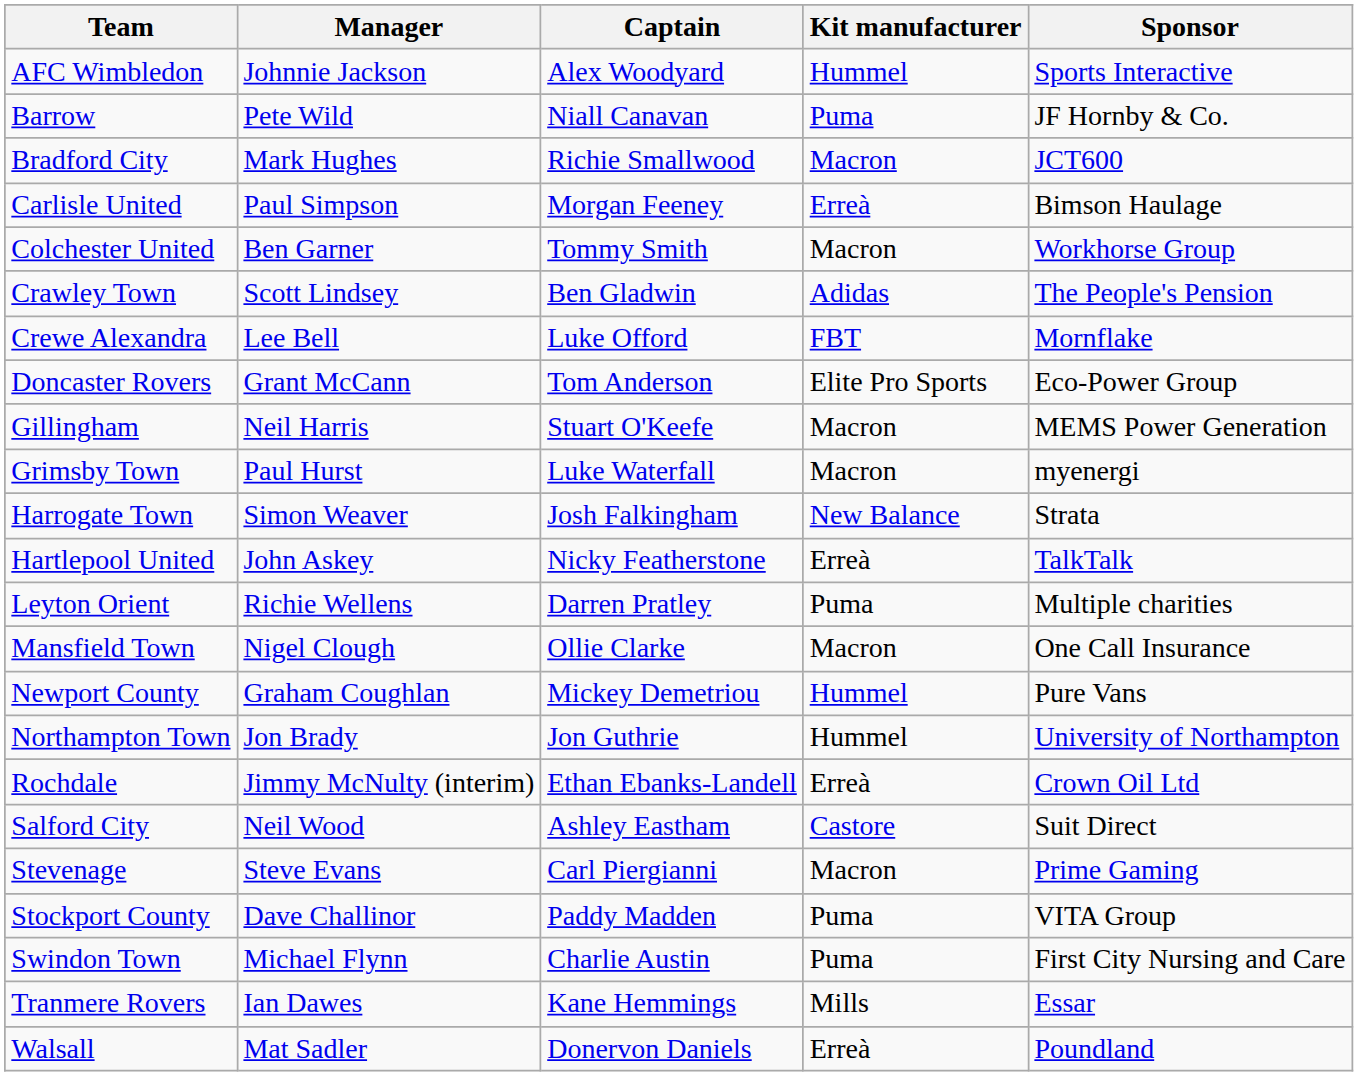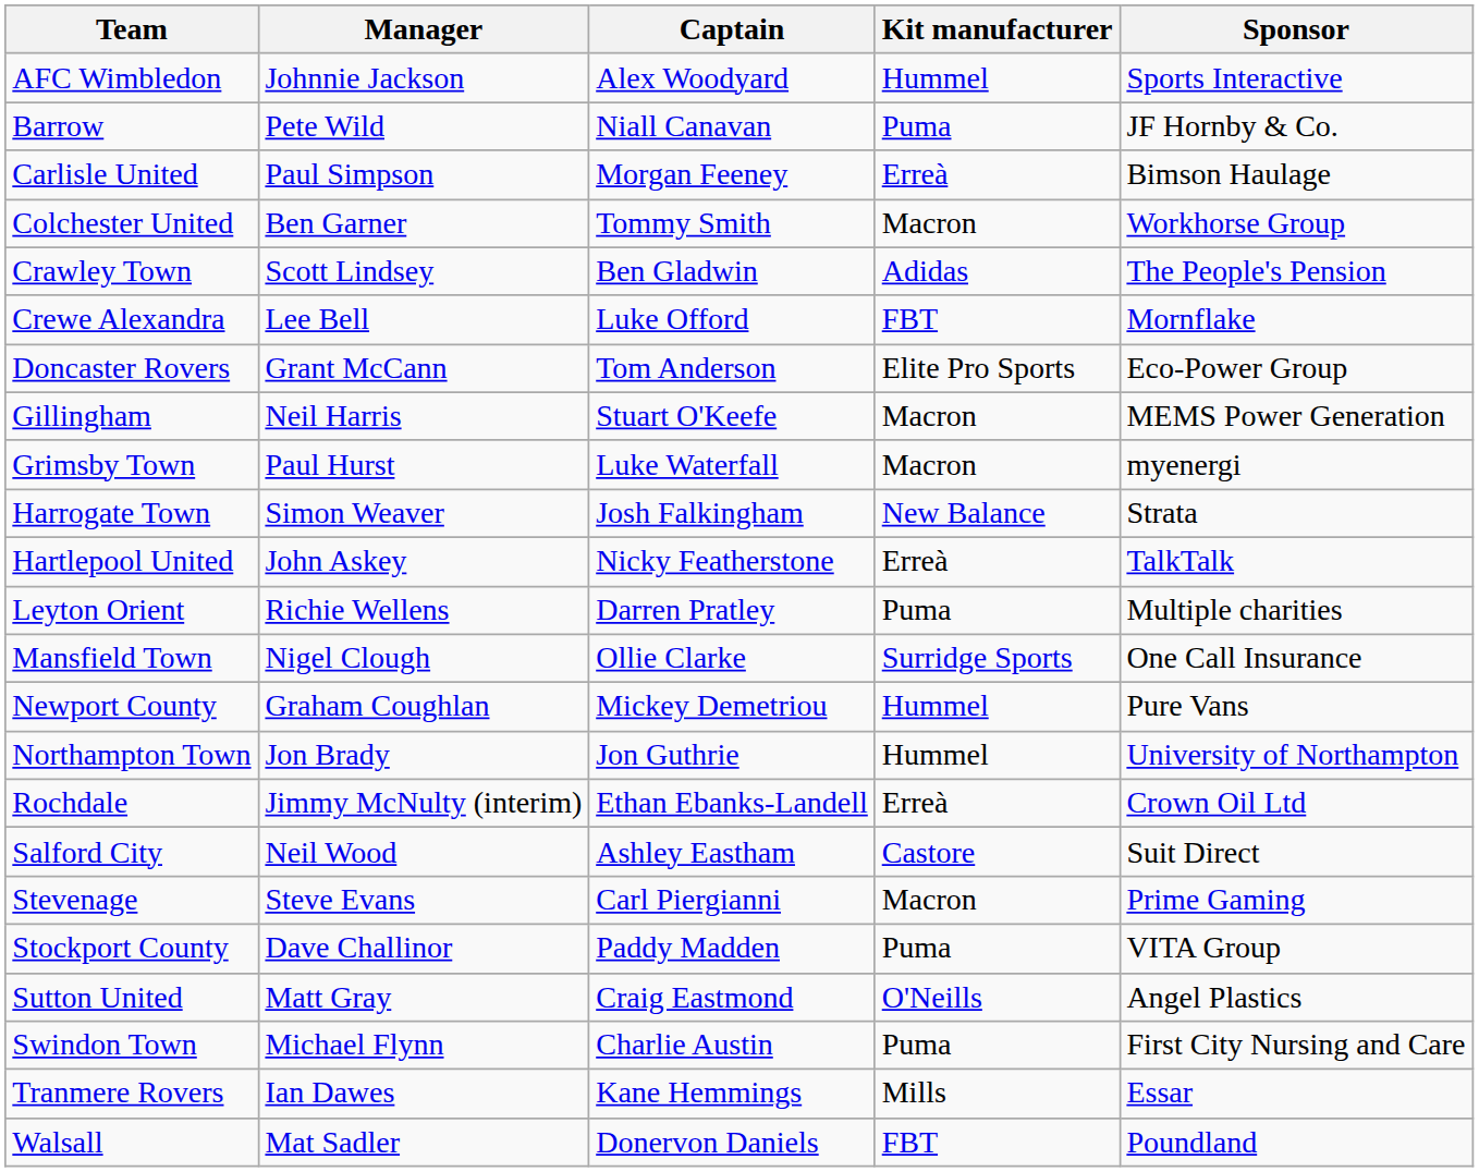- row: Bradford City | Mark Hughes | Richie Smallwood | Macron | JCT600
Mansfield Town | Kit manufacturer: Macron -> Surridge Sports
+ row: Sutton United | Matt Gray | Craig Eastmond | O'Neills | Angel Plastics
Walsall | Kit manufacturer: Erreà -> FBT
